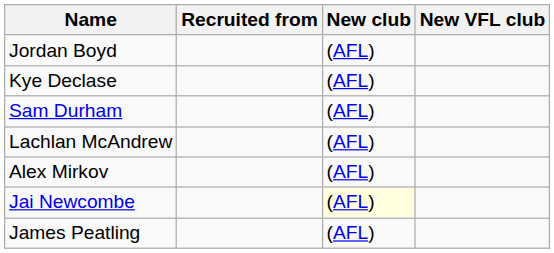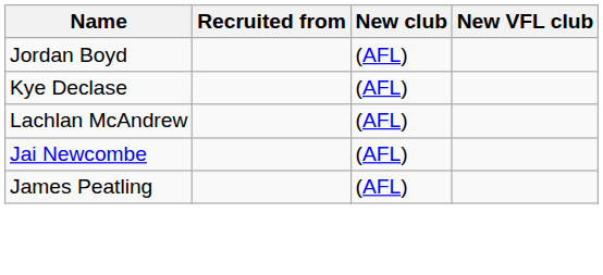- row: Sam Durham | (AFL)
- row: Alex Mirkov | (AFL)
Jai Newcombe | New club: lightyellow background -> no background
